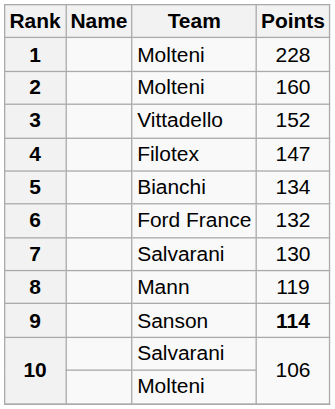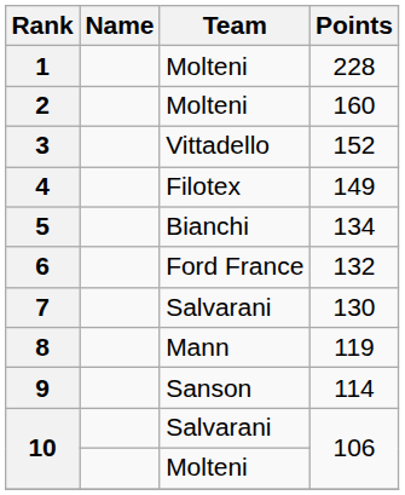4 | Points: 147 -> 149
9 | Points: bold -> normal
